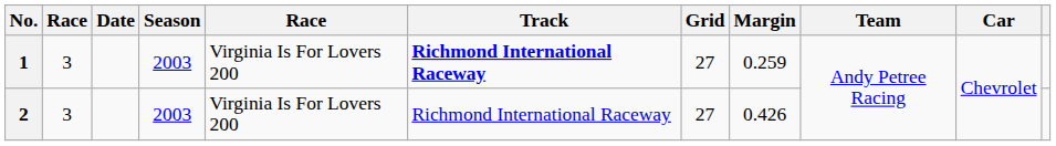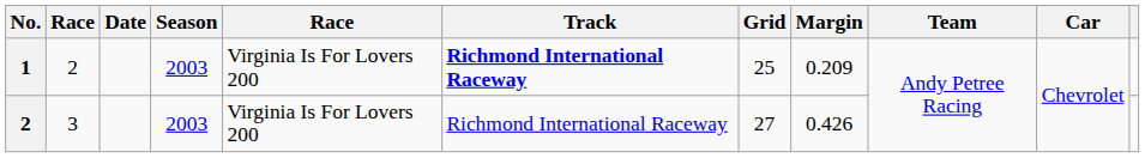1 | column 2: 3 -> 2
1 | Grid: 27 -> 25
1 | Margin: 0.259 -> 0.209
